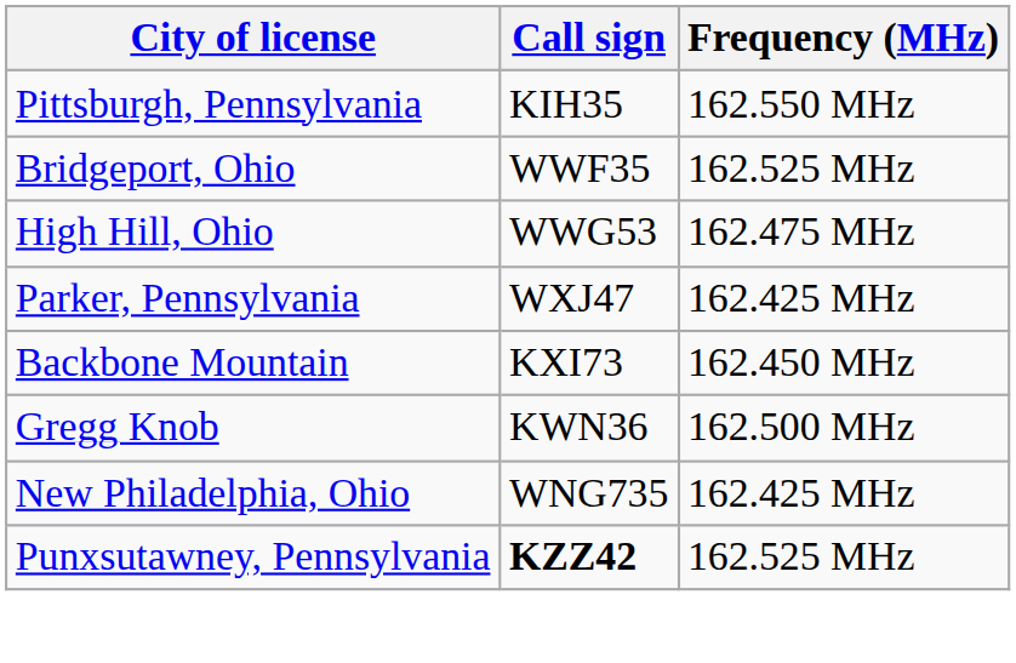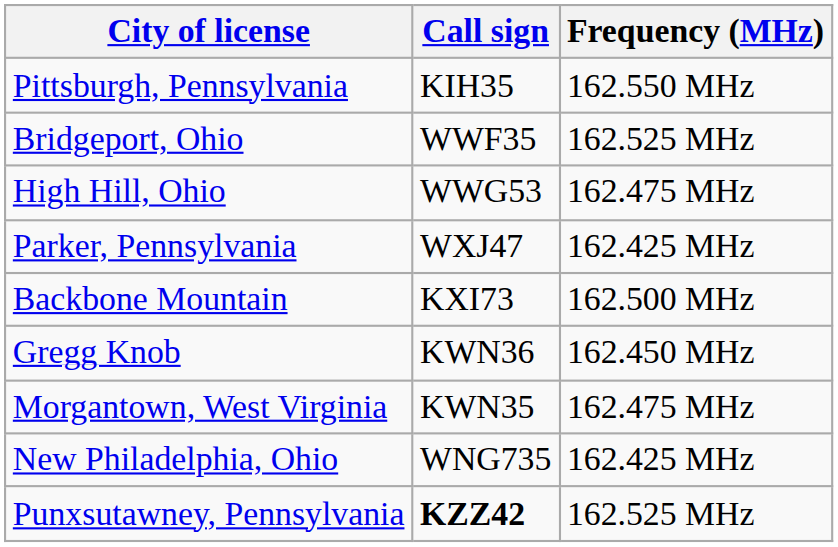Backbone Mountain | Frequency (MHz): 162.450 MHz -> 162.500 MHz
Gregg Knob | Frequency (MHz): 162.500 MHz -> 162.450 MHz
+ row: Morgantown, West Virginia | KWN35 | 162.475 MHz
